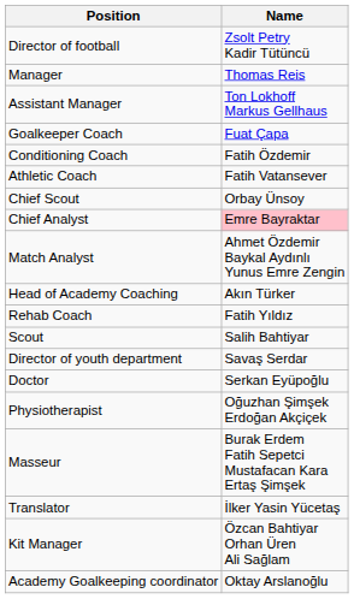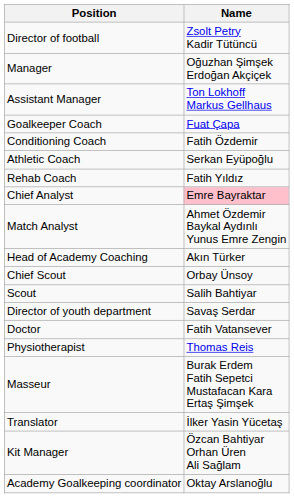Manager | Name: Thomas Reis -> Oğuzhan Şimşek Erdoğan Akçiçek
Athletic Coach | Name: Fatih Vatansever -> Serkan Eyüpoğlu
rows swapped: Rehab Coach <-> Chief Scout
Doctor | Name: Serkan Eyüpoğlu -> Fatih Vatansever
Physiotherapist | Name: Oğuzhan Şimşek Erdoğan Akçiçek -> Thomas Reis
